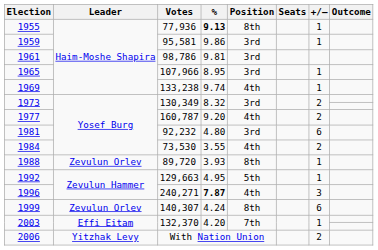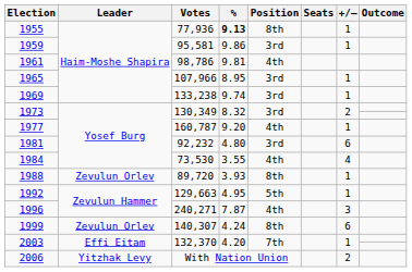1961 | Position: 3rd -> 4th
1969 | Position: 4th -> 3rd
1977 | +/–: 2 -> 1
1984 | +/–: 2 -> 4
1996 | %: bold -> normal
